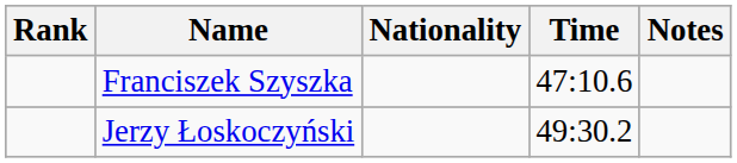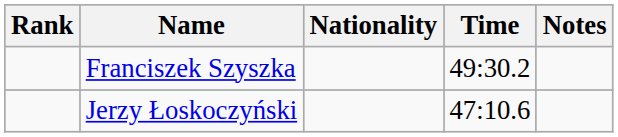Franciszek Szyszka | Time: 47:10.6 -> 49:30.2
Jerzy Łoskoczyński | Time: 49:30.2 -> 47:10.6
